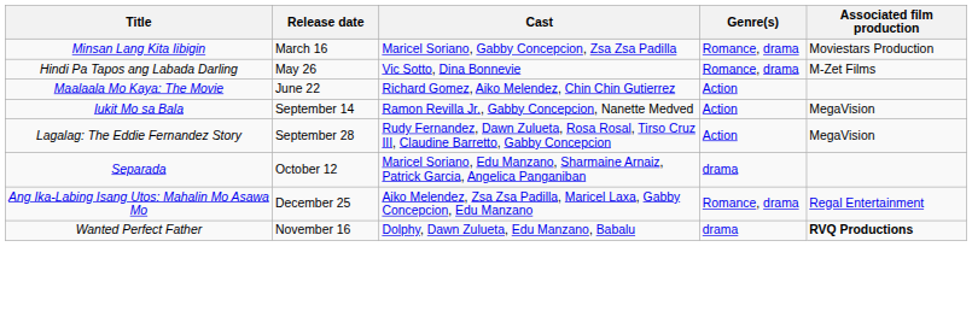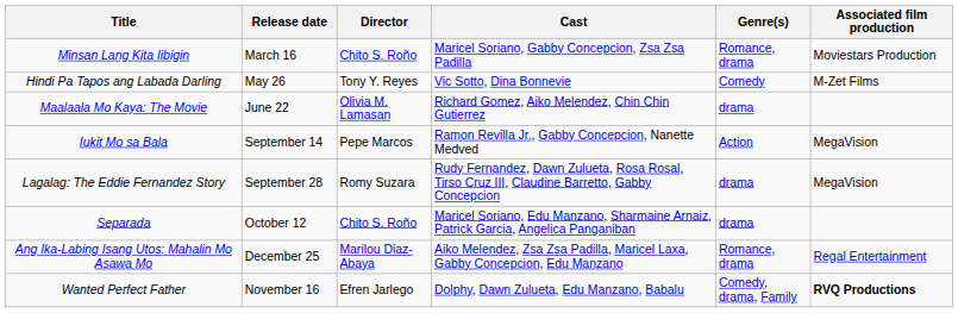+ column: Director | Chito S. Roño | Tony Y. Reyes | Olivia M. Lamasan | Pepe Marcos | Romy Suzara | Chito S. Roño | Marilou Diaz-Abaya | Efren Jarlego
Hindi Pa Tapos ang Labada Darling | Genre(s): Romance, drama -> Comedy
Maalaala Mo Kaya: The Movie | Genre(s): Action -> drama
Lagalag: The Eddie Fernandez Story | Genre(s): Action -> drama
Wanted Perfect Father | Genre(s): drama -> Comedy, drama, Family
